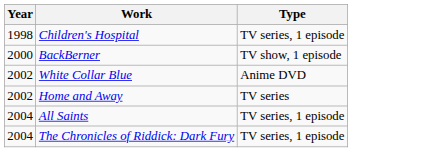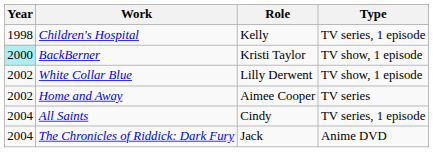+ column: Role | Kelly | Kristi Taylor | Lilly Derwent | Aimee Cooper | Cindy | Jack
BackBerner | Year: no background -> paleturquoise background
White Collar Blue | Type: Anime DVD -> TV show, 1 episode
The Chronicles of Riddick: Dark Fury | Type: TV series, 1 episode -> Anime DVD
